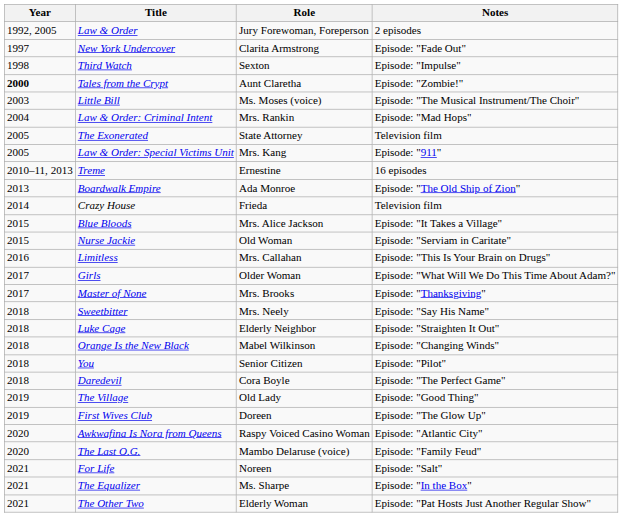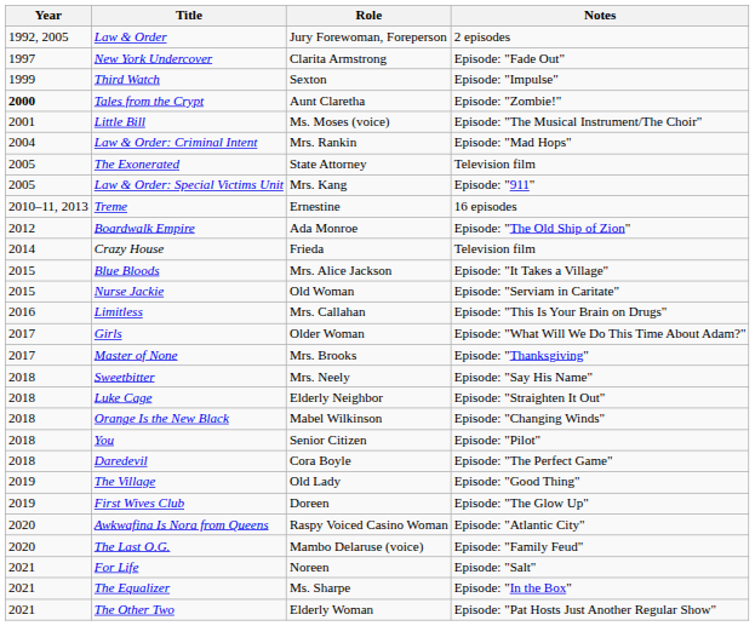Third Watch | Year: 1998 -> 1999
Little Bill | Year: 2003 -> 2001
Boardwalk Empire | Year: 2013 -> 2012
